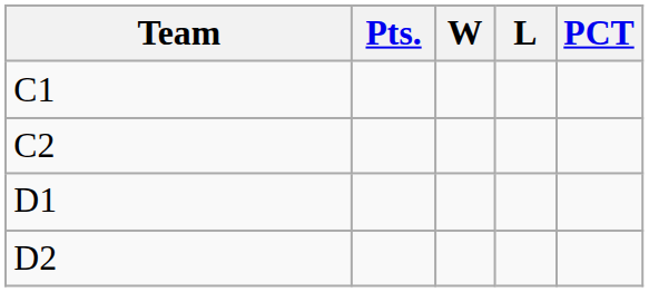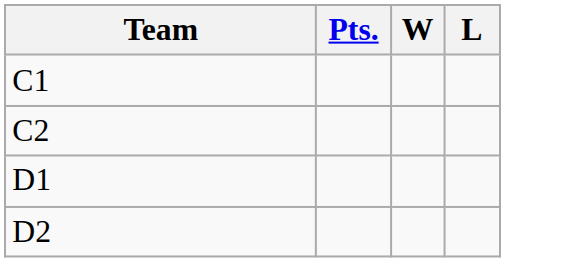- column: PCT
